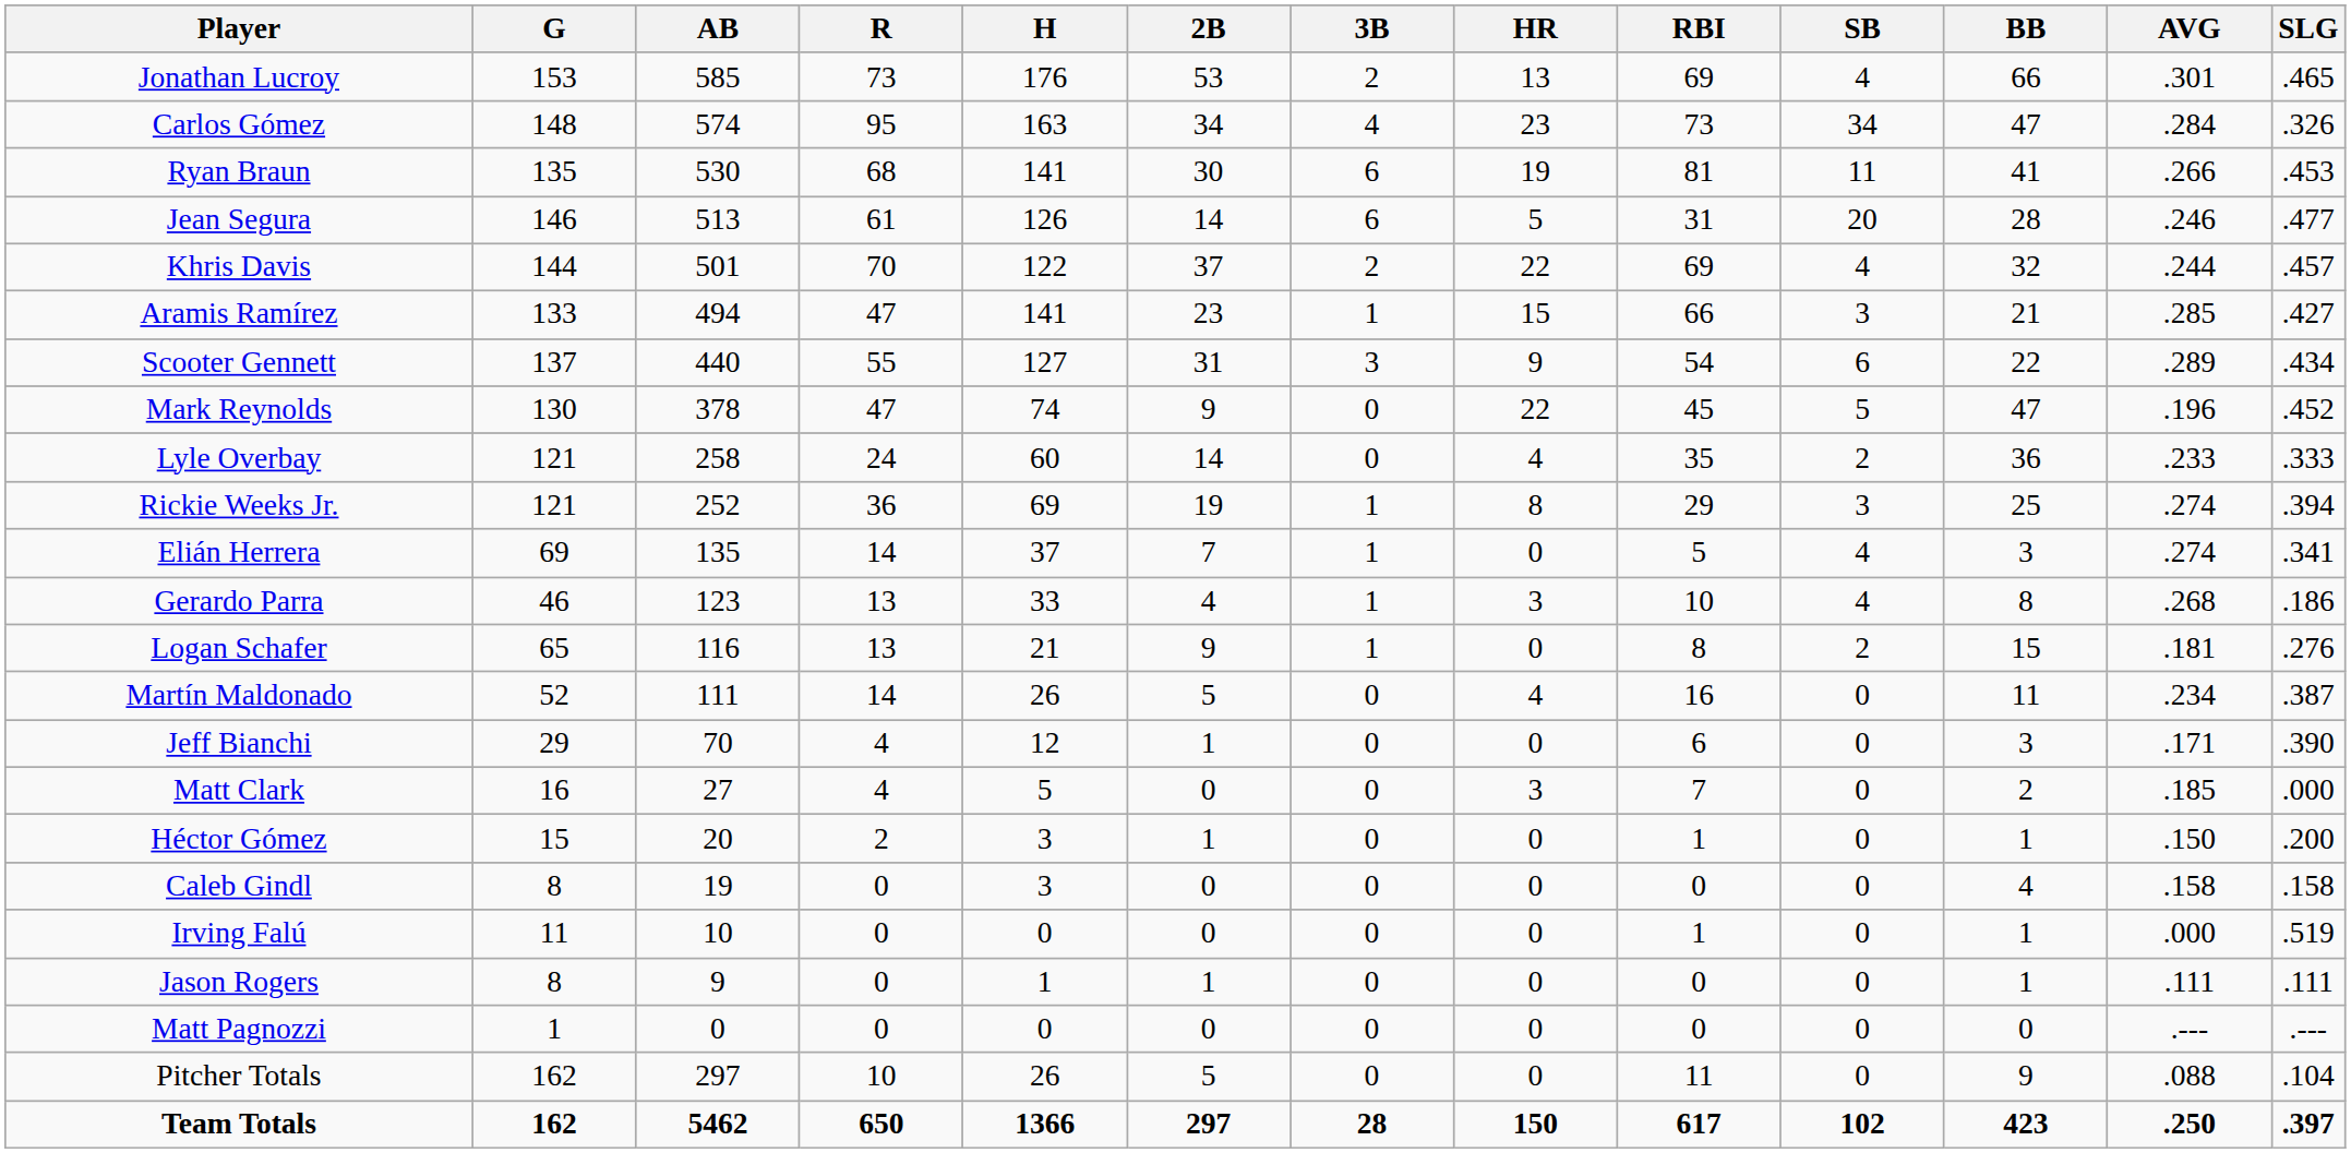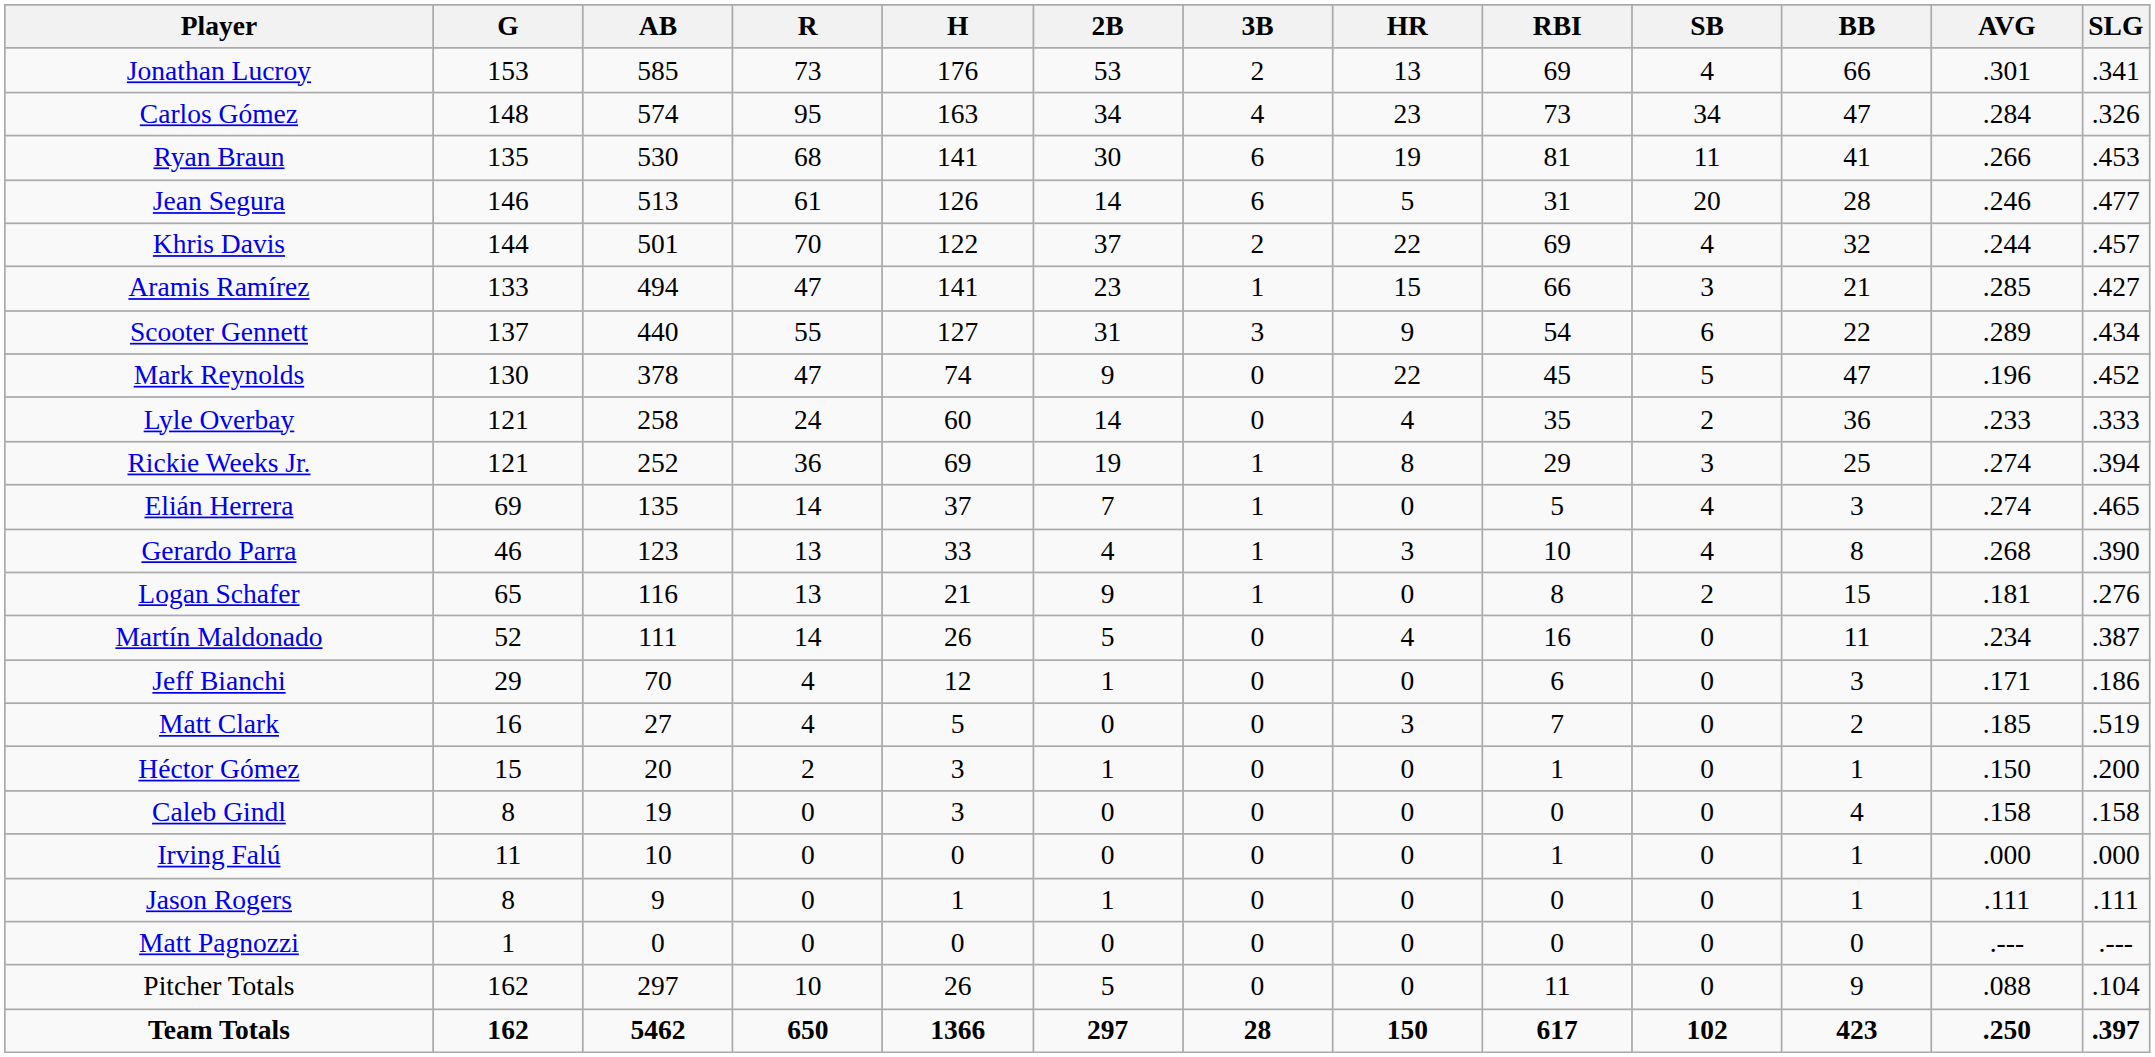Jonathan Lucroy | SLG: .465 -> .341
Elián Herrera | SLG: .341 -> .465
Gerardo Parra | SLG: .186 -> .390
Jeff Bianchi | SLG: .390 -> .186
Matt Clark | SLG: .000 -> .519
Irving Falú | SLG: .519 -> .000
